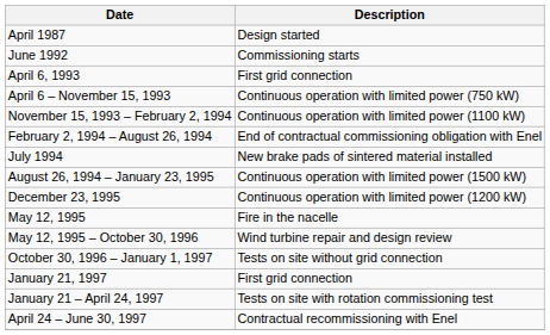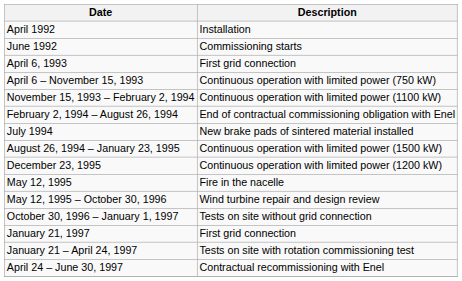- row: April 1987 | Design started
+ row: April 1992 | Installation
